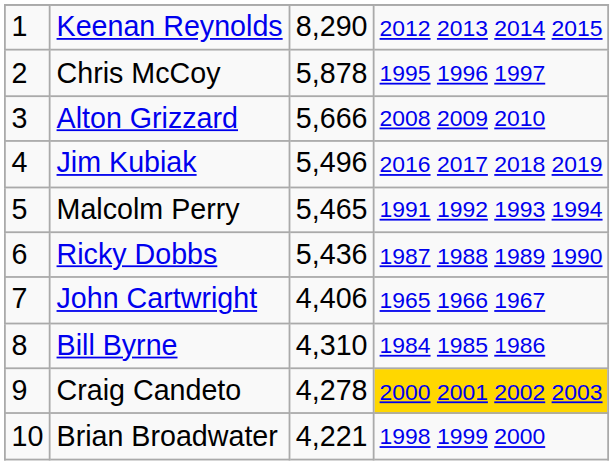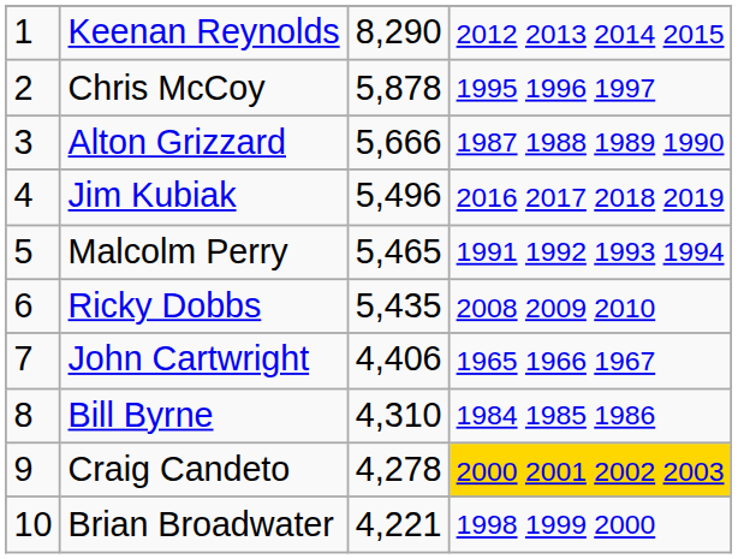Alton Grizzard | column 4: 2008 2009 2010 -> 1987 1988 1989 1990
Ricky Dobbs | column 3: 5,436 -> 5,435
Ricky Dobbs | column 4: 1987 1988 1989 1990 -> 2008 2009 2010
